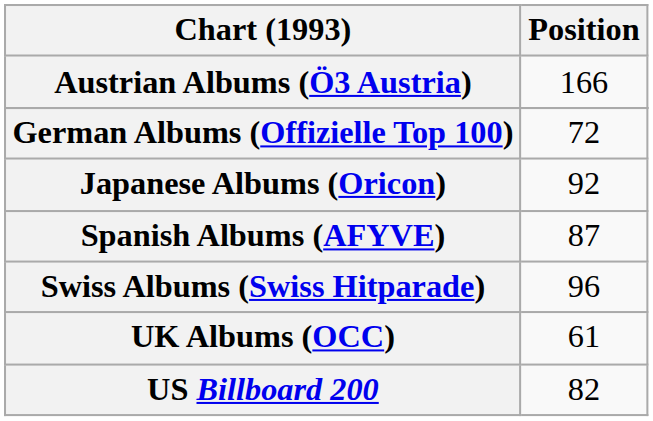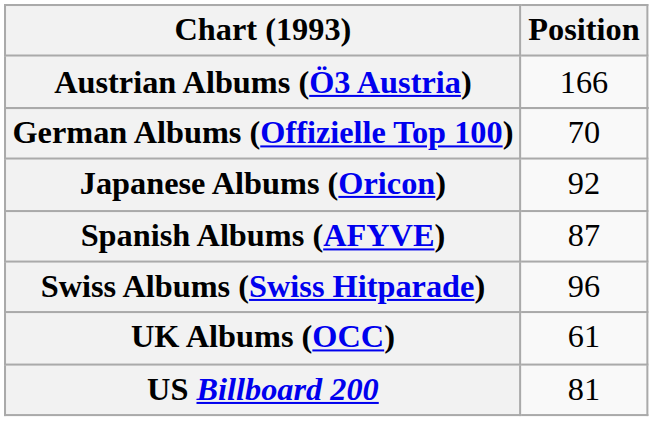German Albums (Offizielle Top 100) | Position: 72 -> 70
US Billboard 200 | Position: 82 -> 81
